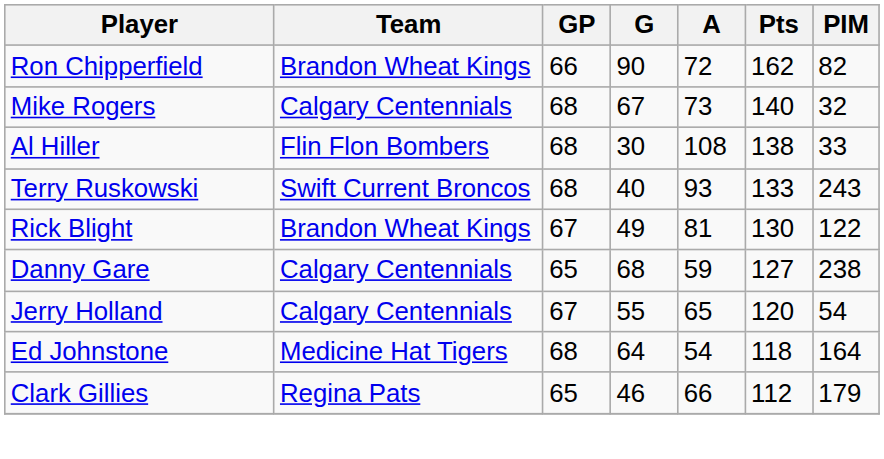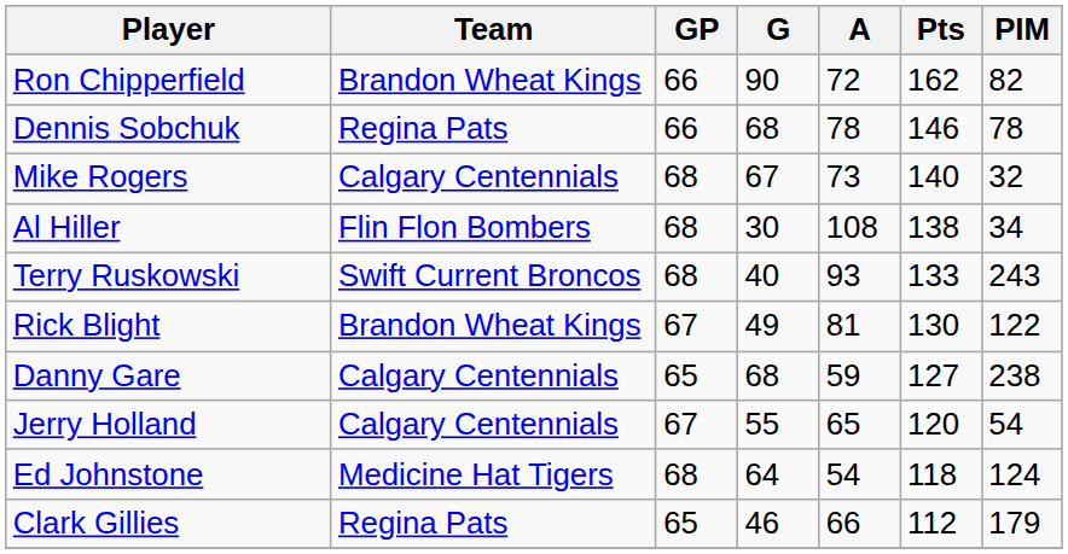+ row: Dennis Sobchuk | Regina Pats | 66 | 68 | 78 | 146 | 78
Al Hiller | PIM: 33 -> 34
Ed Johnstone | PIM: 164 -> 124
